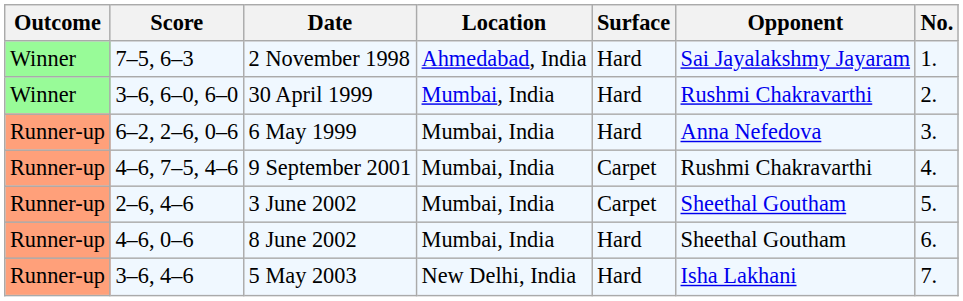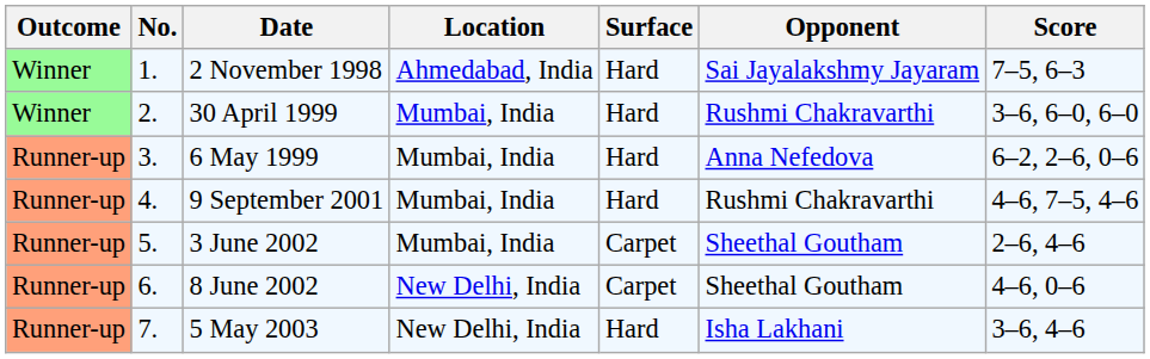columns swapped: No. <-> Score
9 September 2001 | Surface: Carpet -> Hard
8 June 2002 | Location: Mumbai, India -> New Delhi, India
8 June 2002 | Surface: Hard -> Carpet
